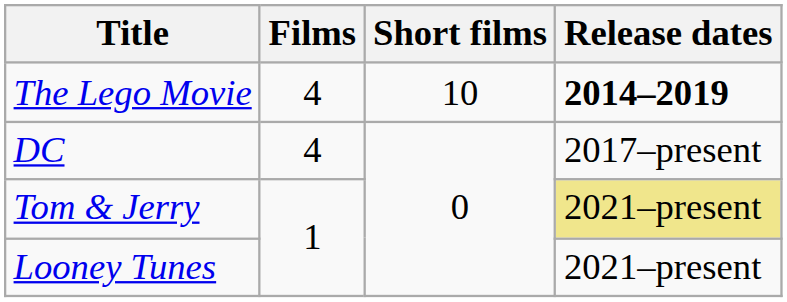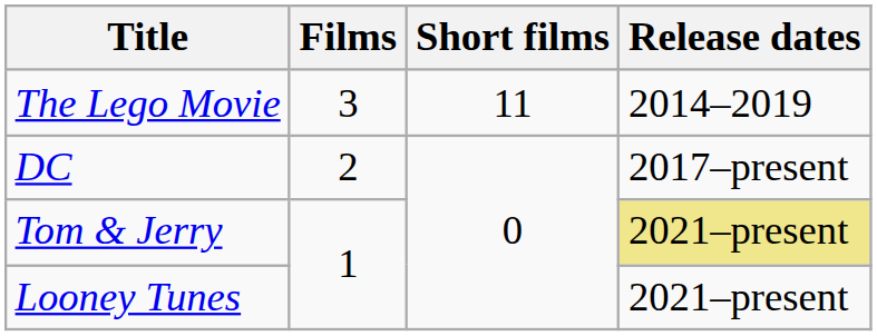The Lego Movie | Films: 4 -> 3
The Lego Movie | Short films: 10 -> 11
The Lego Movie | Release dates: bold -> normal
DC | Films: 4 -> 2
